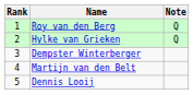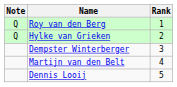columns swapped: Rank <-> Note
